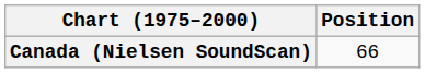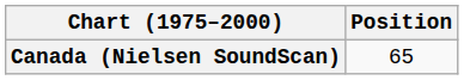Canada (Nielsen SoundScan) | Position: 66 -> 65
